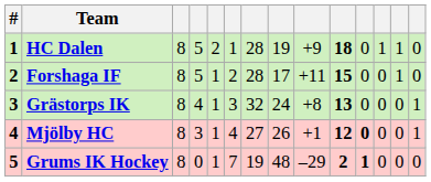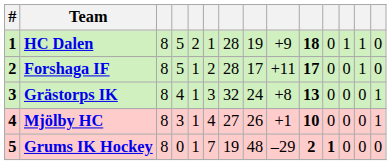Forshaga IF | column 10: 15 -> 17
Mjölby HC | column 10: 12 -> 10
Mjölby HC | column 11: bold -> normal
